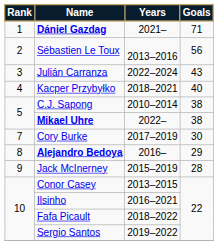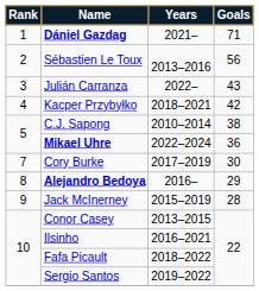Julián Carranza | Years: 2022–2024 -> 2022–
Kacper Przybyłko | Goals: 40 -> 42
Mikael Uhre | Years: 2022– -> 2022–2024
Mikael Uhre | Goals: 38 -> 36
